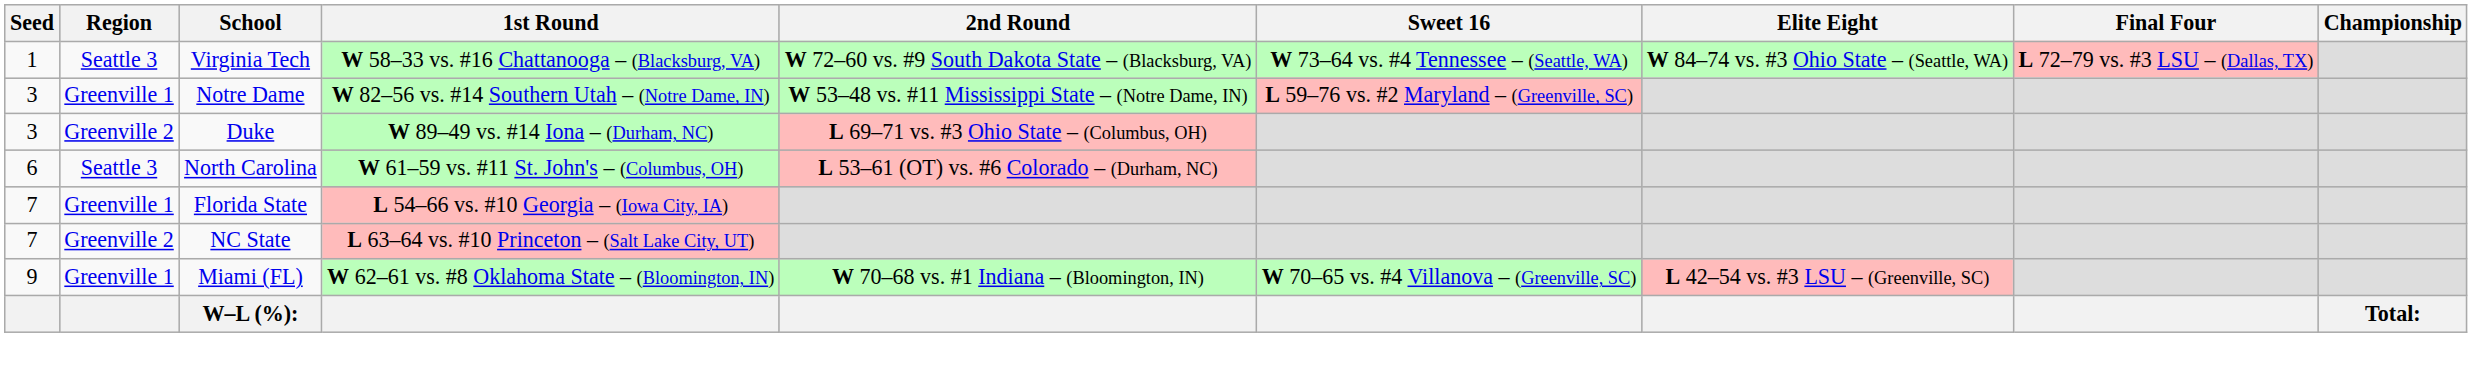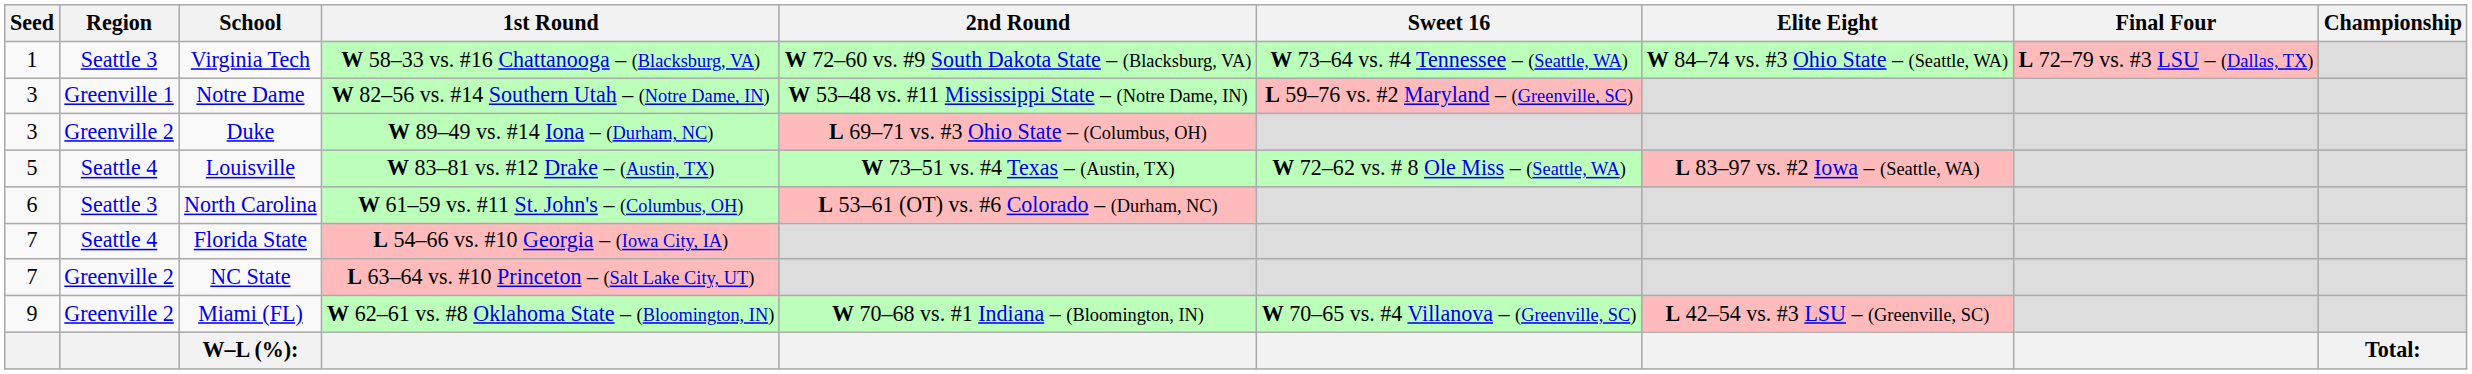+ row: 5 | Seattle 4 | Louisville | W 83–81 vs. #12 Drake – (Austin, TX) | W 73–51 vs. #4 Texas – (Austin, TX) | W 72–62 vs. # 8 Ole Miss – (Seattle, WA) | L 83–97 vs. #2 Iowa – (Seattle, WA)
Florida State | Region: Greenville 1 -> Seattle 4
Miami (FL) | Region: Greenville 1 -> Greenville 2
